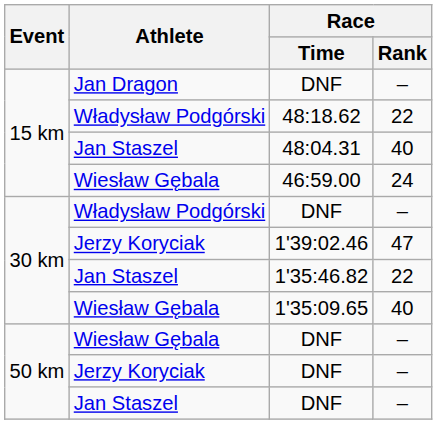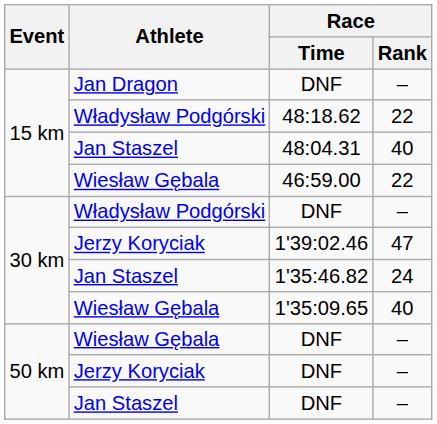46:59.00 | Race / Rank: 24 -> 22
1'35:46.82 | Race / Rank: 22 -> 24
